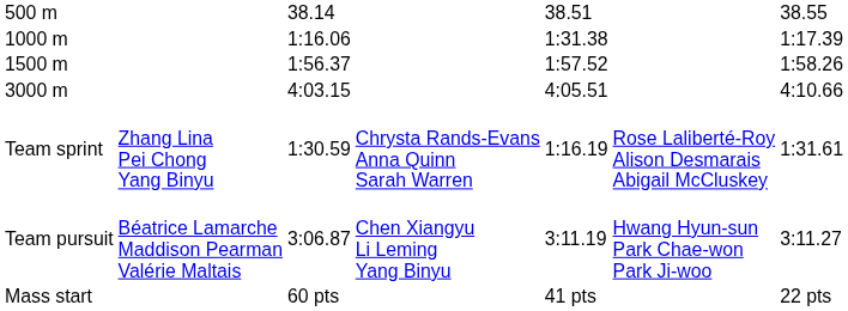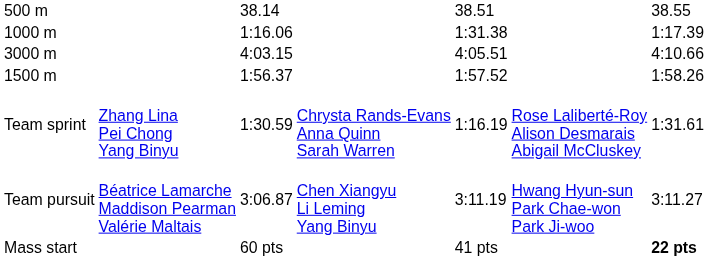rows swapped: 1500 m <-> 3000 m
Mass start | column 7: normal -> bold
